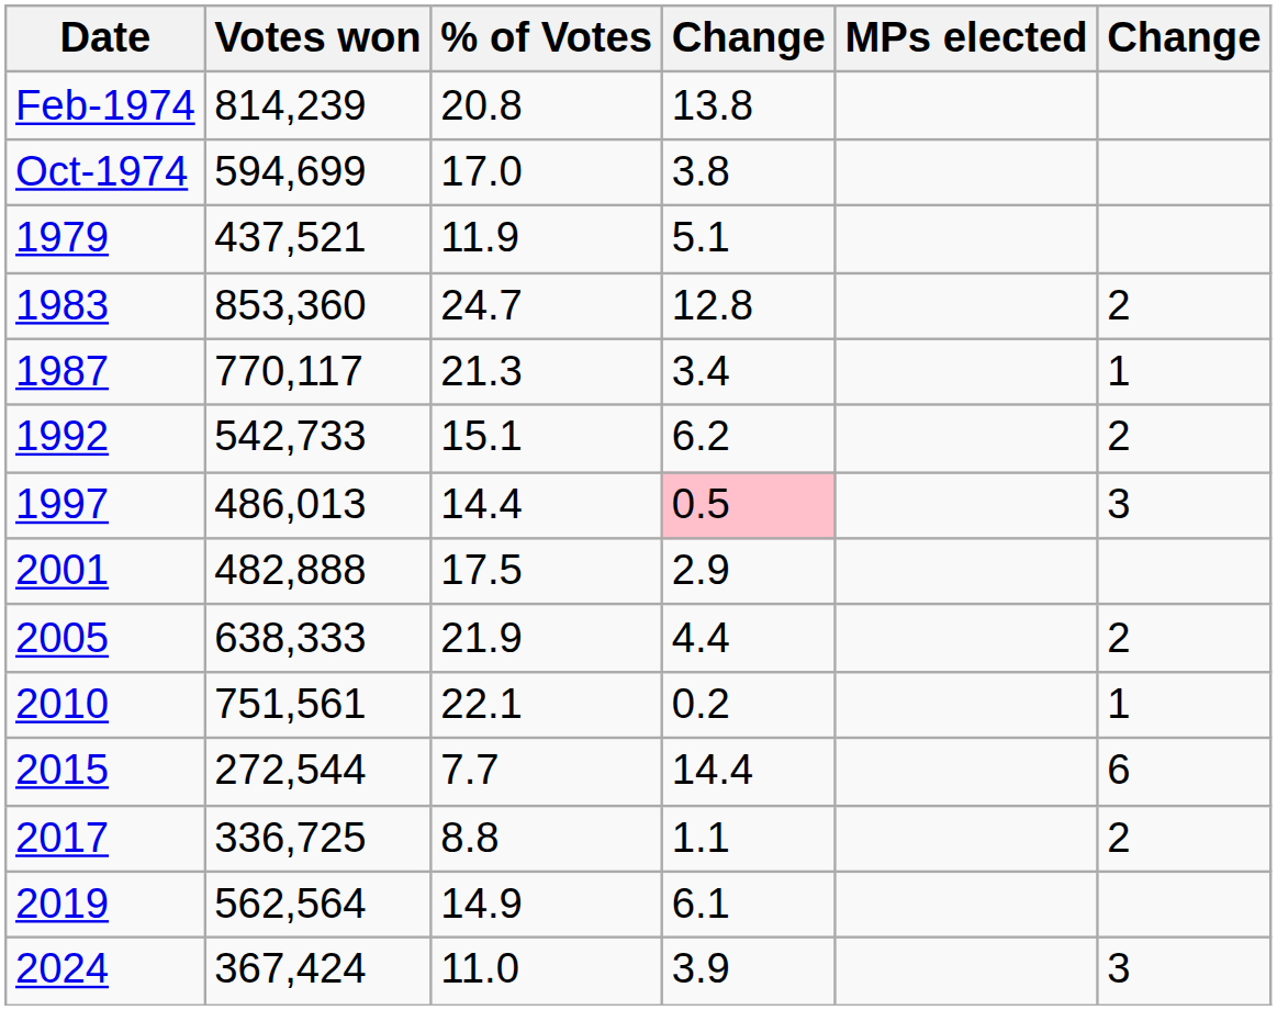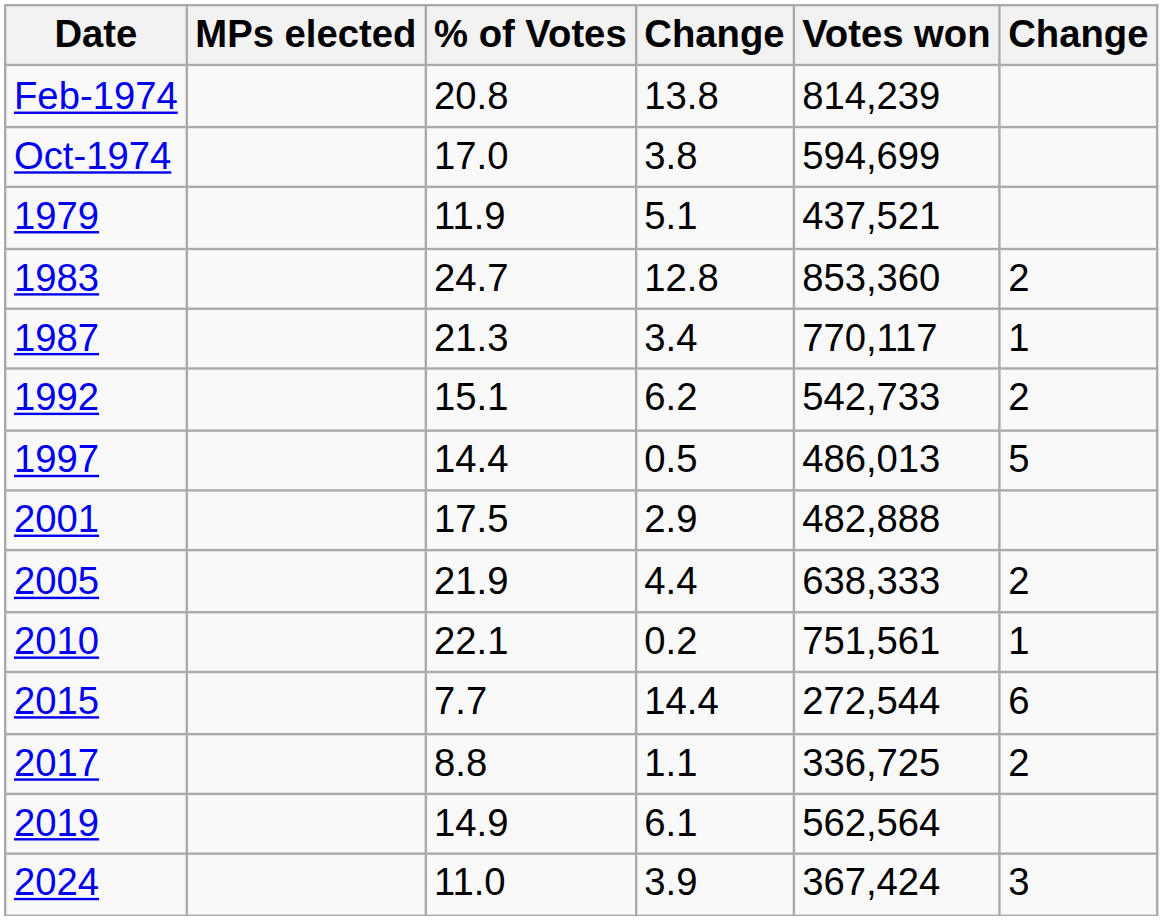columns swapped: Votes won <-> MPs elected
1997 | column 4: pink background -> no background
1997 | column 6: 3 -> 5
